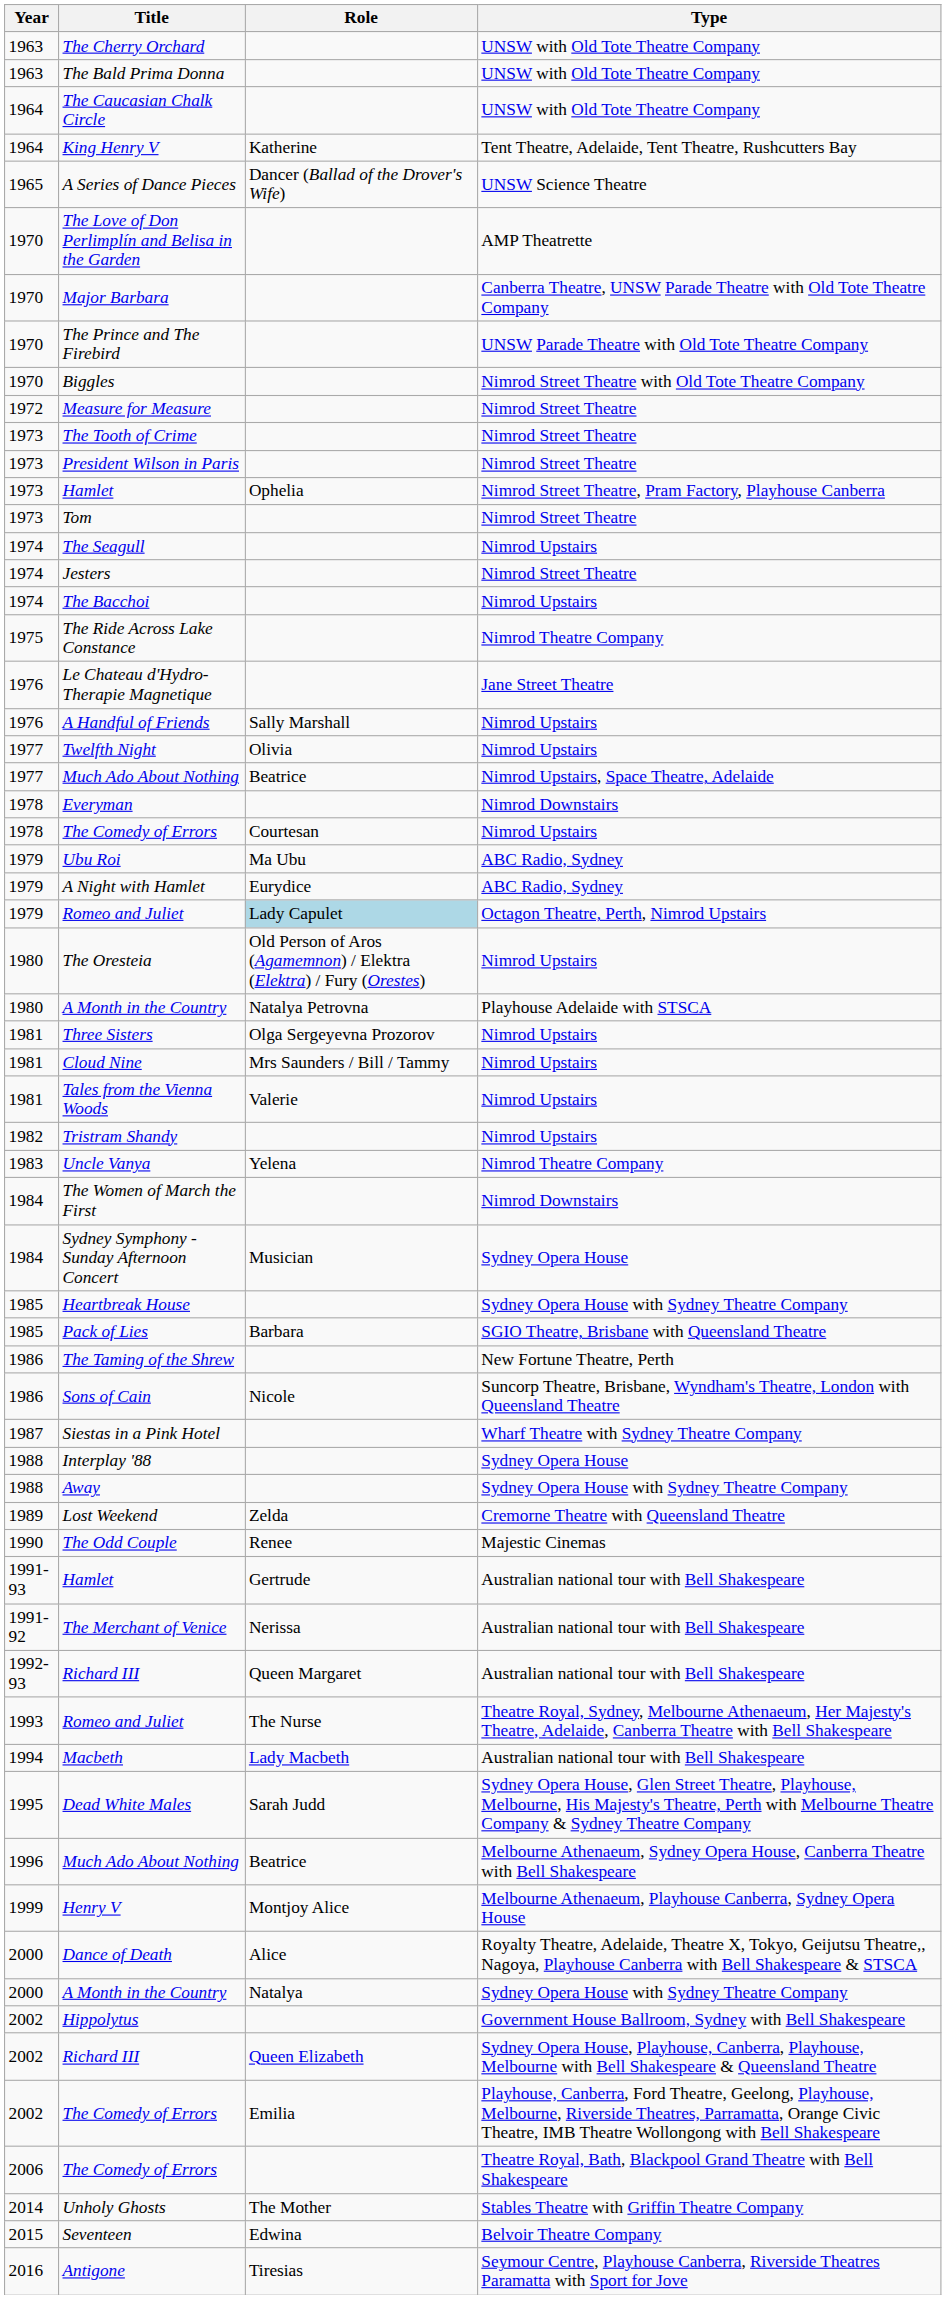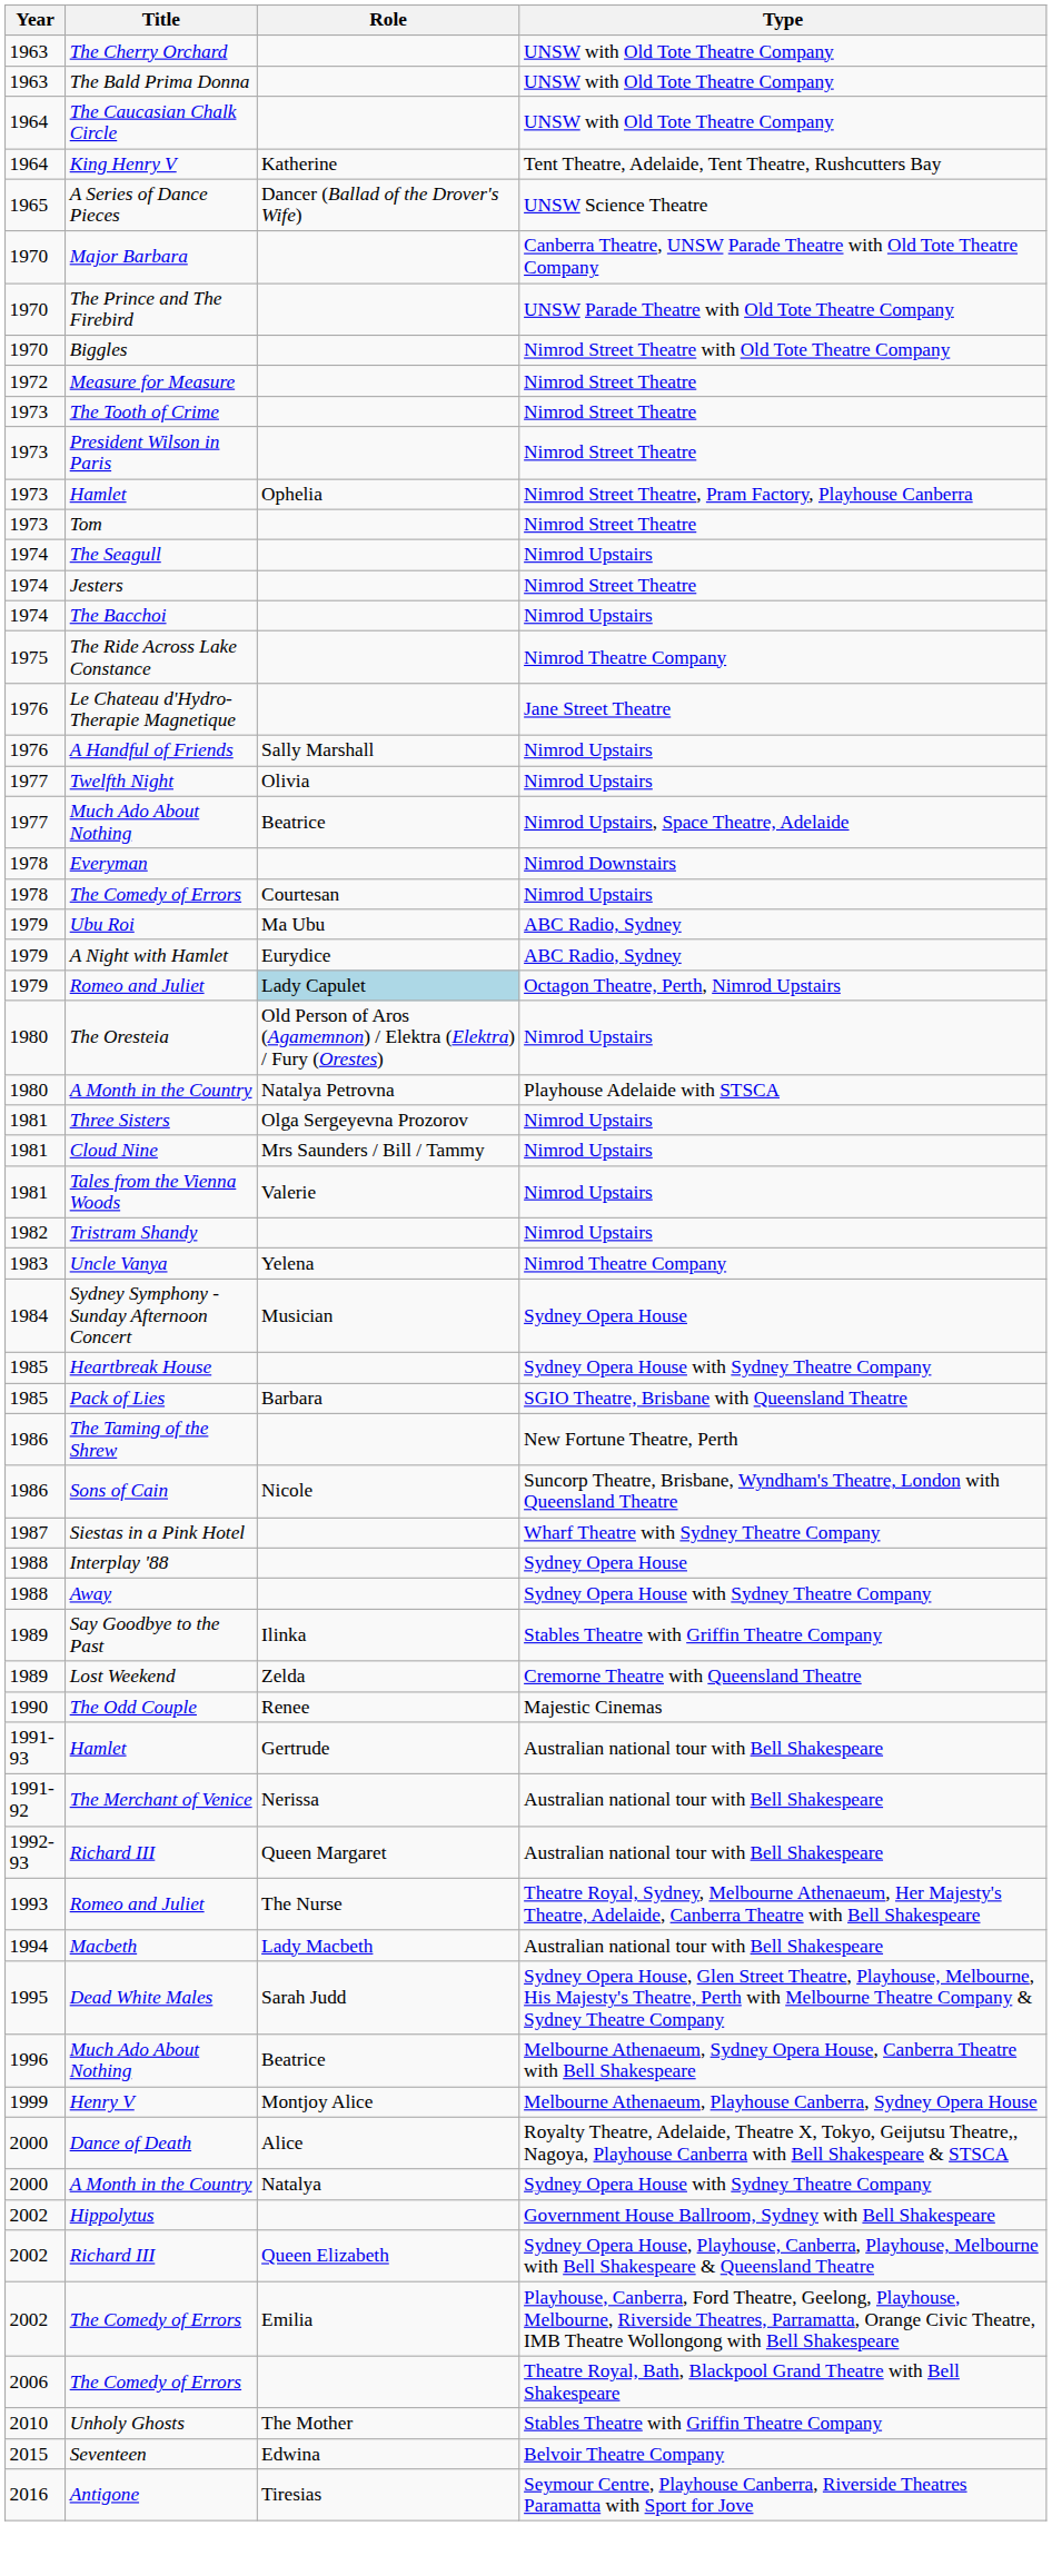- row: 1970 | The Love of Don Perlimplín and Belisa in the Garden | AMP Theatrette
- row: 1984 | The Women of March the First | Nimrod Downstairs
+ row: 1989 | Say Goodbye to the Past | Ilinka | Stables Theatre with Griffin Theatre Company
Unholy Ghosts | Year: 2014 -> 2010
